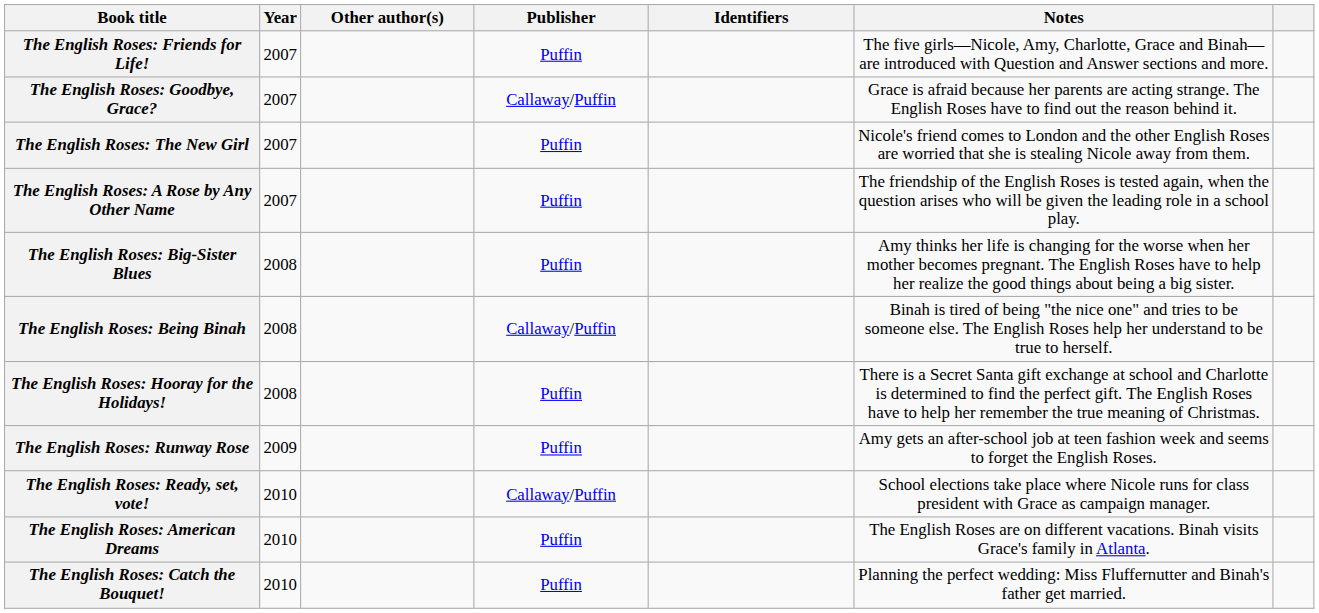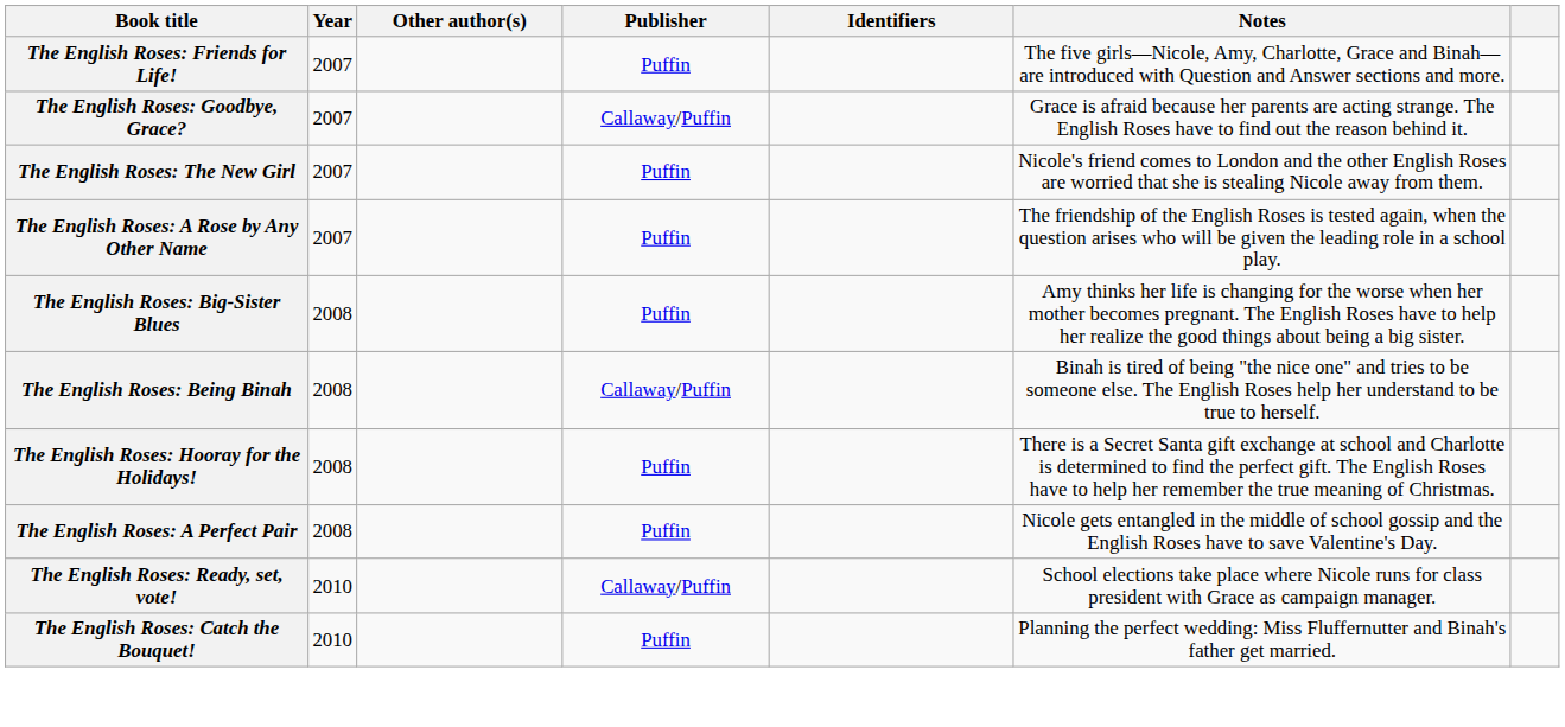+ row: The English Roses: A Perfect Pair | 2008 | Puffin | Nicole gets entangled in the middle of school gossip and the English Roses have to save Valentine's Day.
- row: The English Roses: Runway Rose | 2009 | Puffin | Amy gets an after-school job at teen fashion week and seems to forget the English Roses.
- row: The English Roses: American Dreams | 2010 | Puffin | The English Roses are on different vacations. Binah visits Grace's family in Atlanta.
